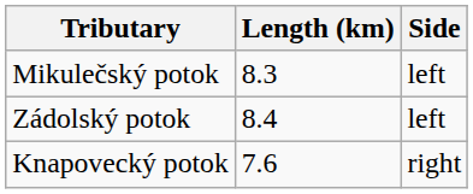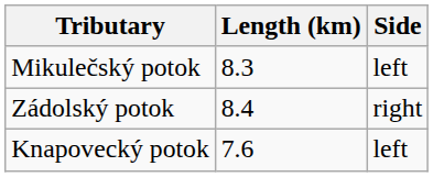Zádolský potok | Side: left -> right
Knapovecký potok | Side: right -> left
